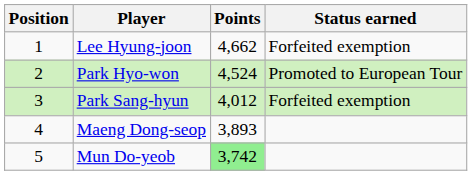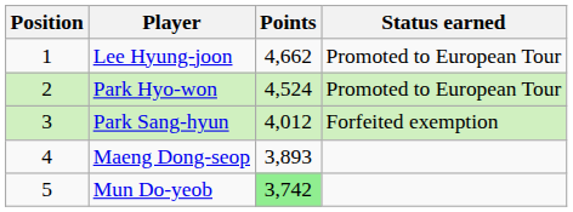Lee Hyung-joon | Status earned: Forfeited exemption -> Promoted to European Tour
